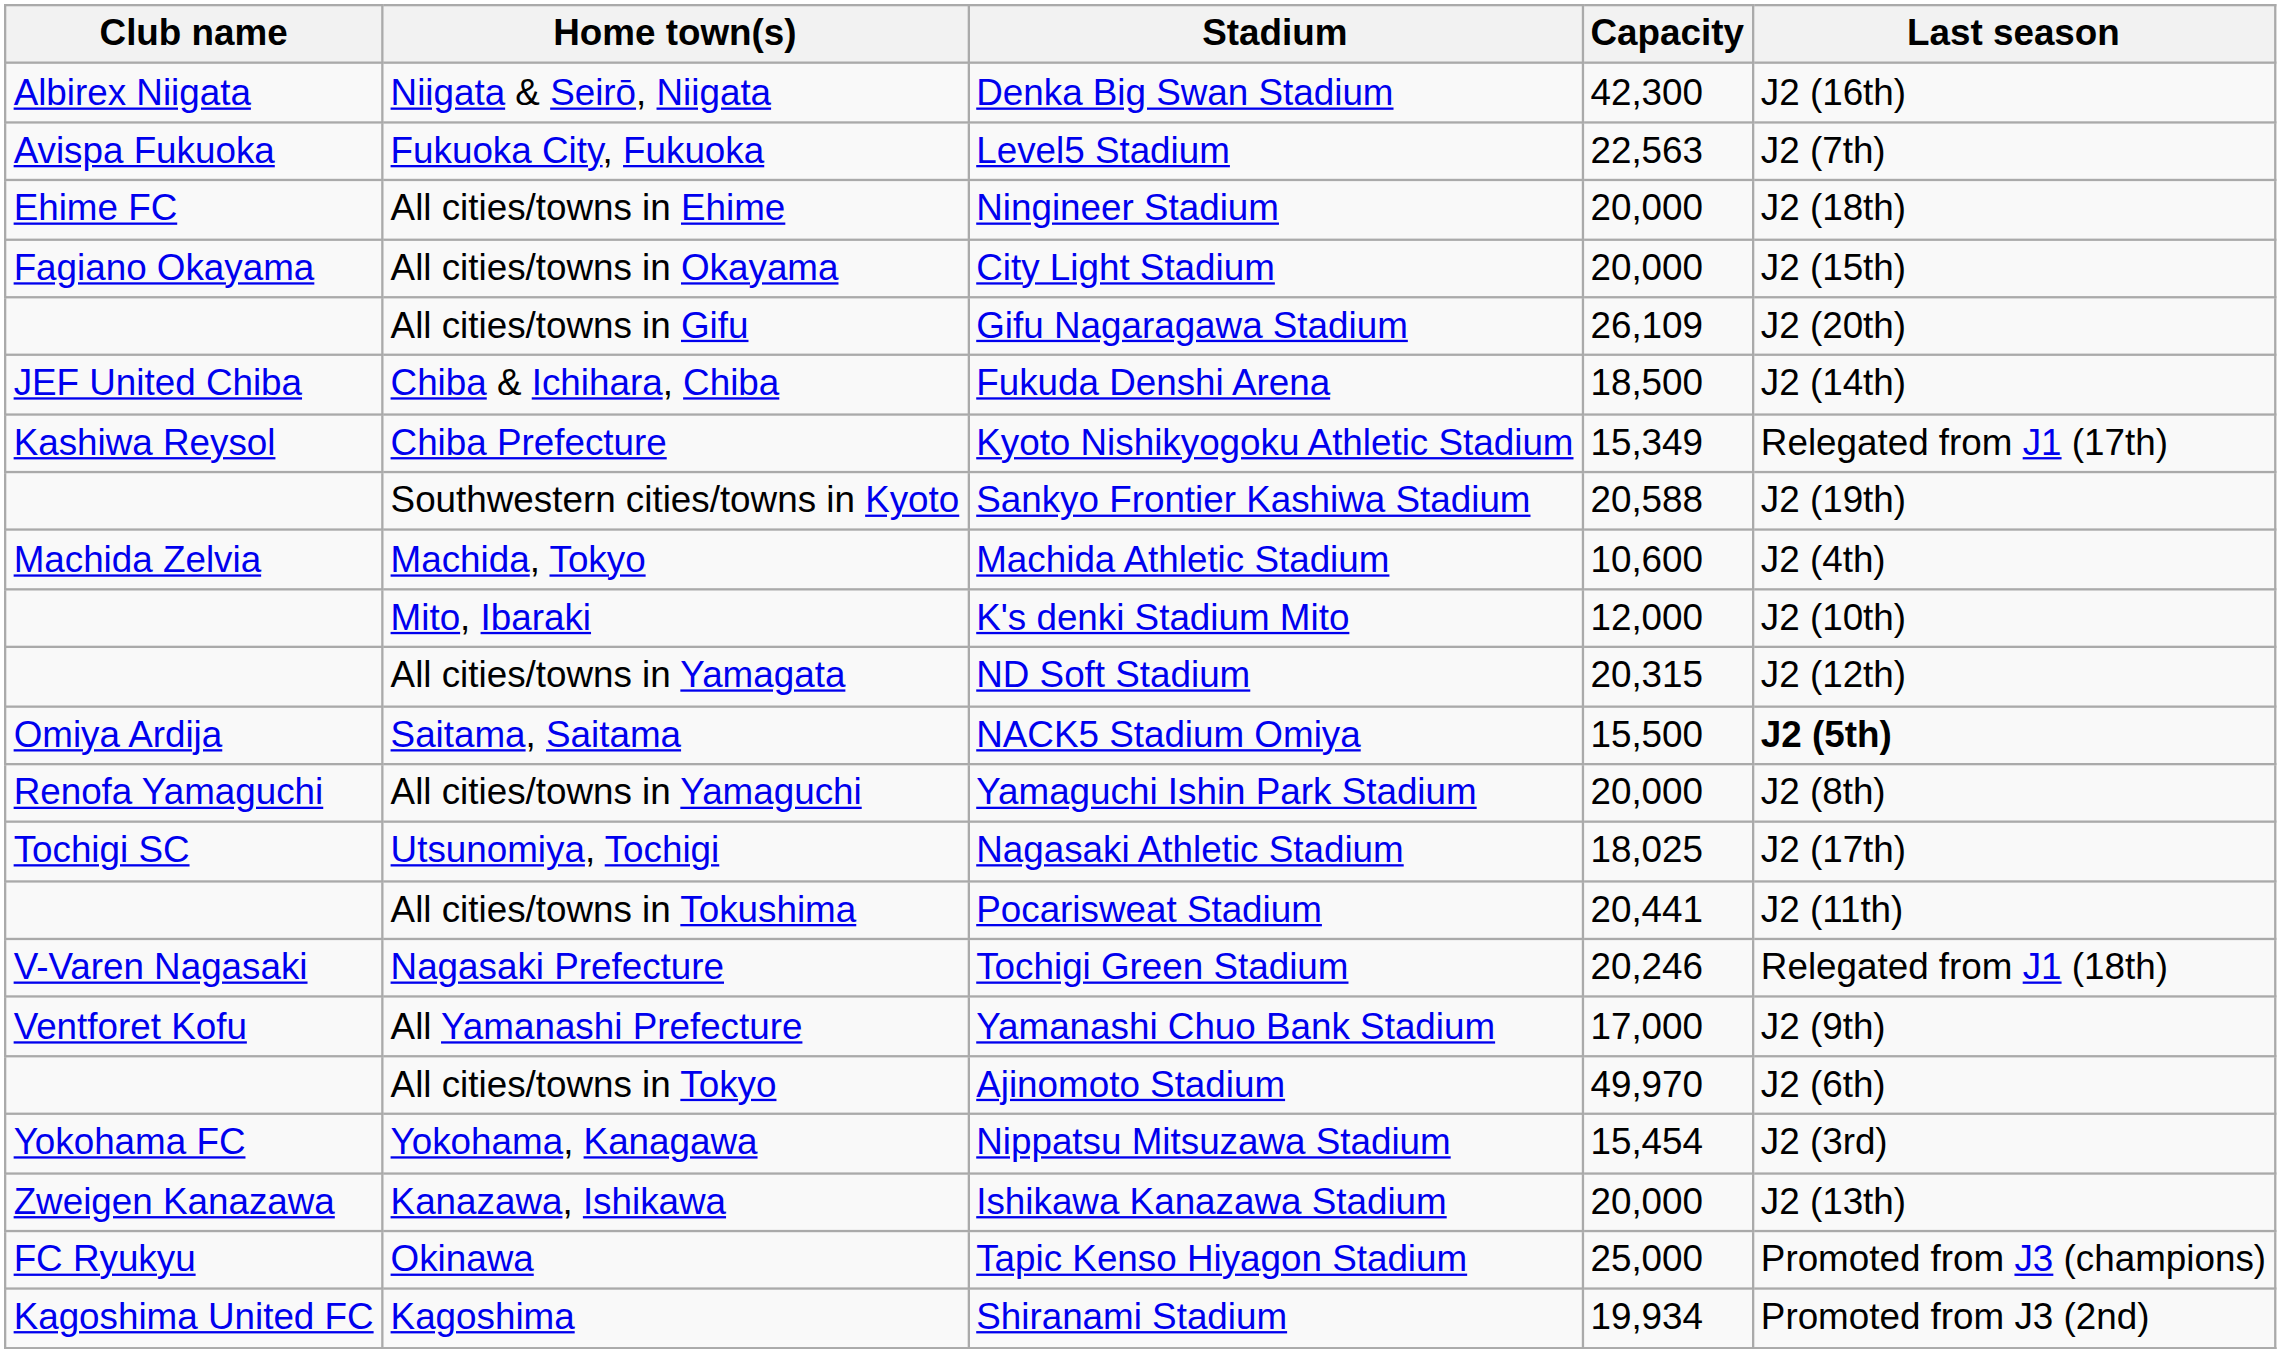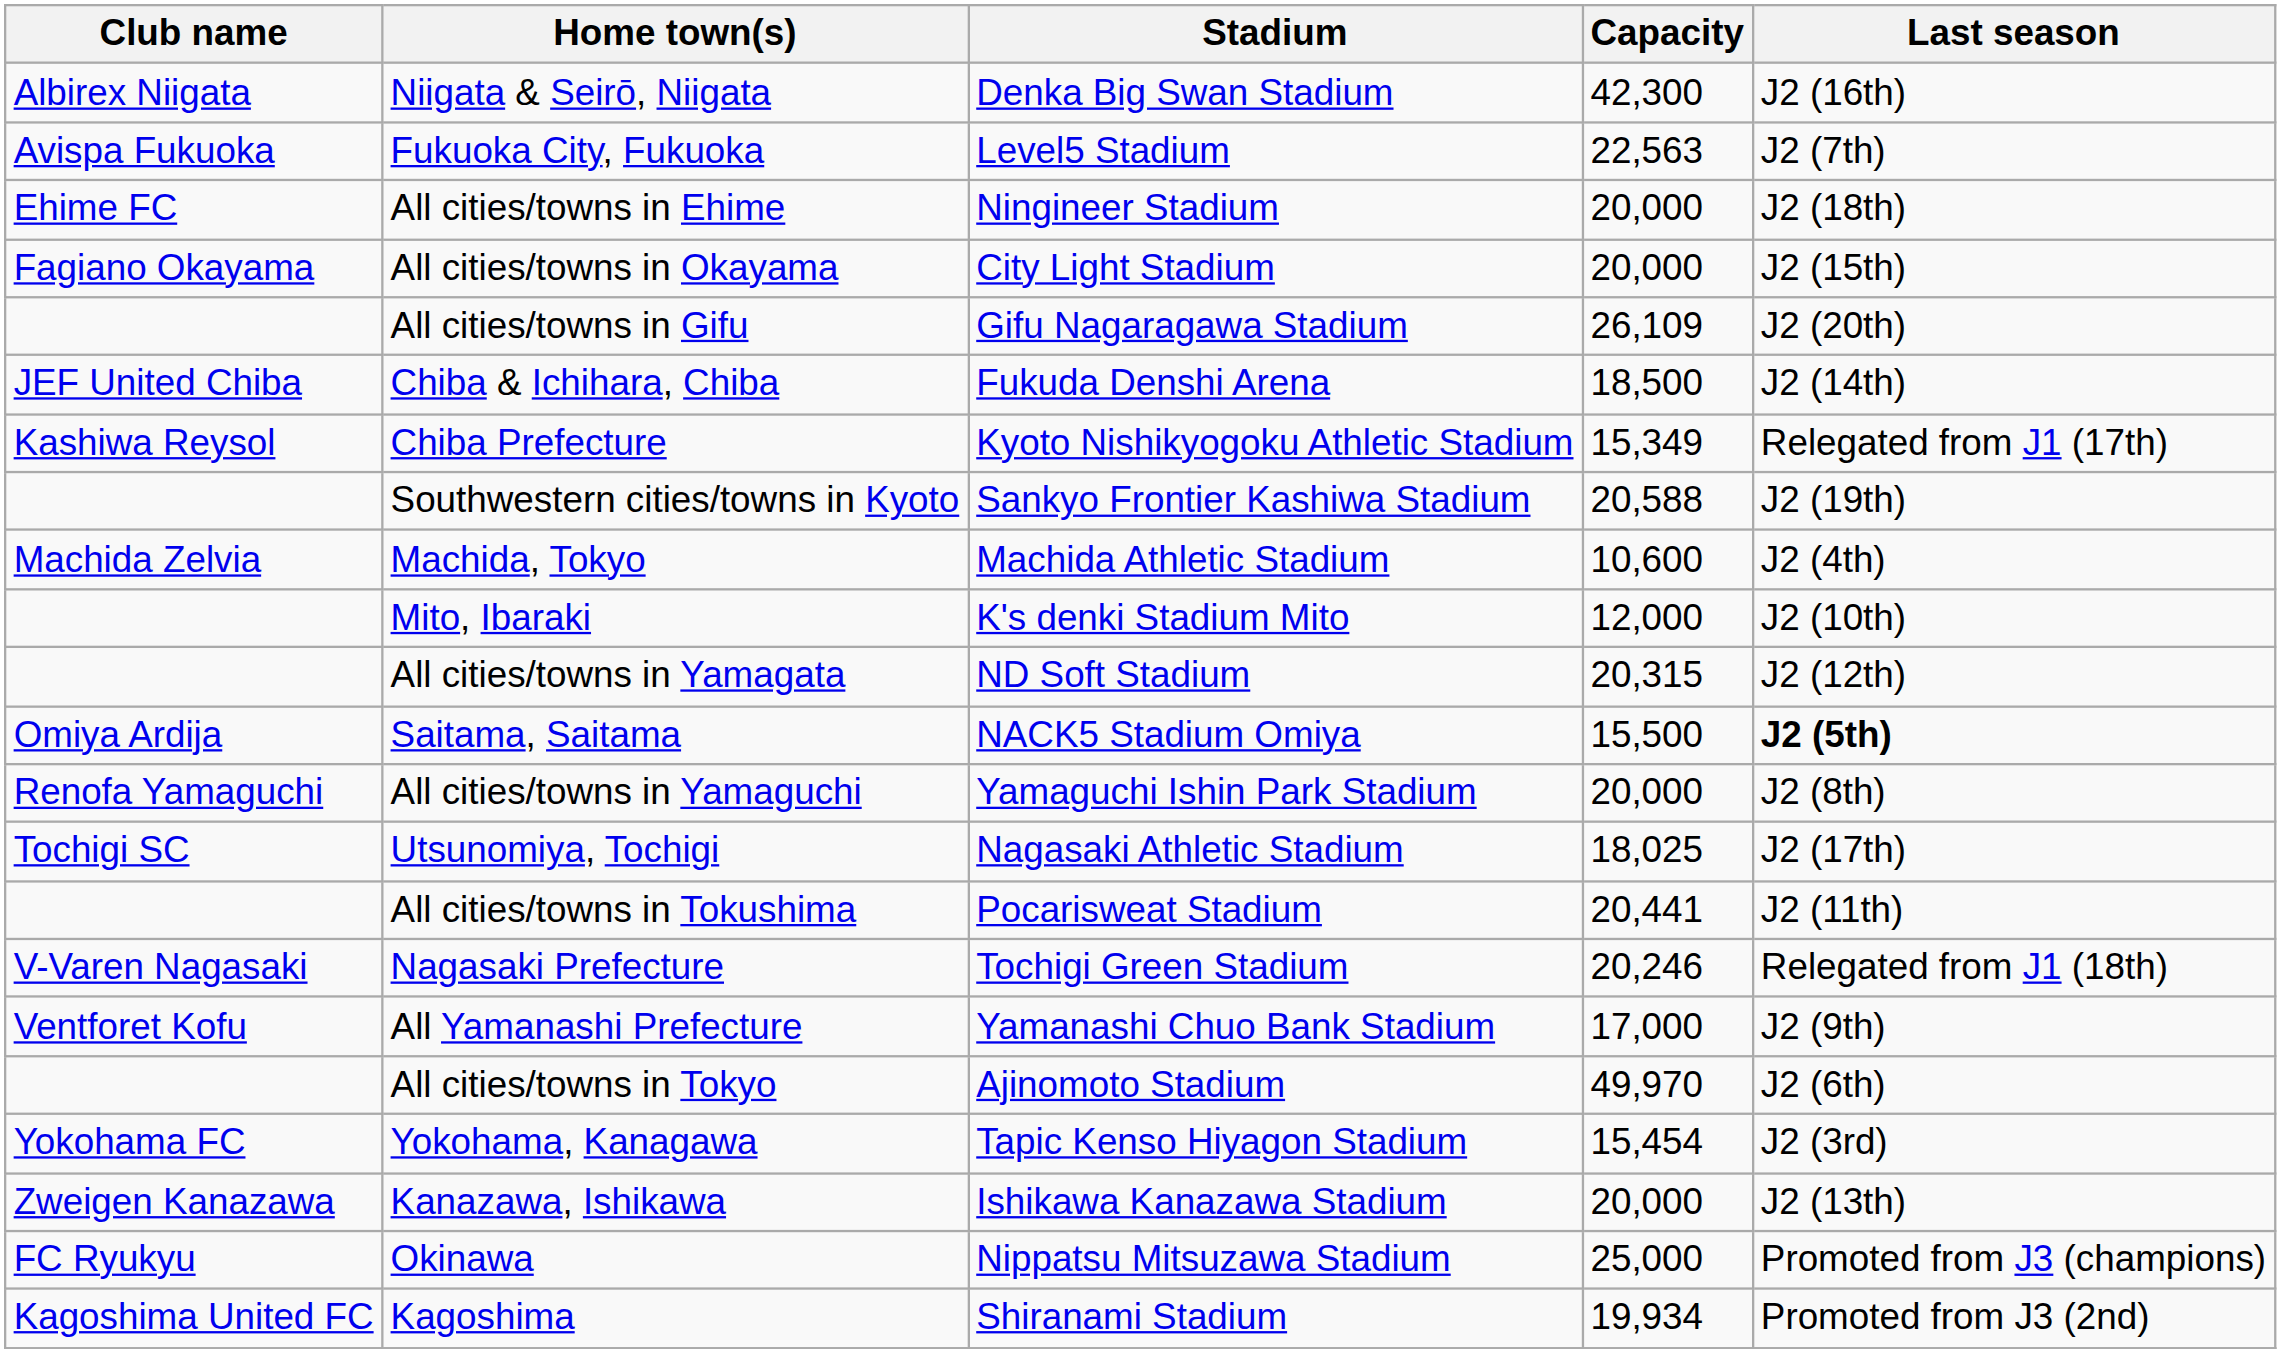Yokohama, Kanagawa | Stadium: Nippatsu Mitsuzawa Stadium -> Tapic Kenso Hiyagon Stadium
Okinawa | Stadium: Tapic Kenso Hiyagon Stadium -> Nippatsu Mitsuzawa Stadium
